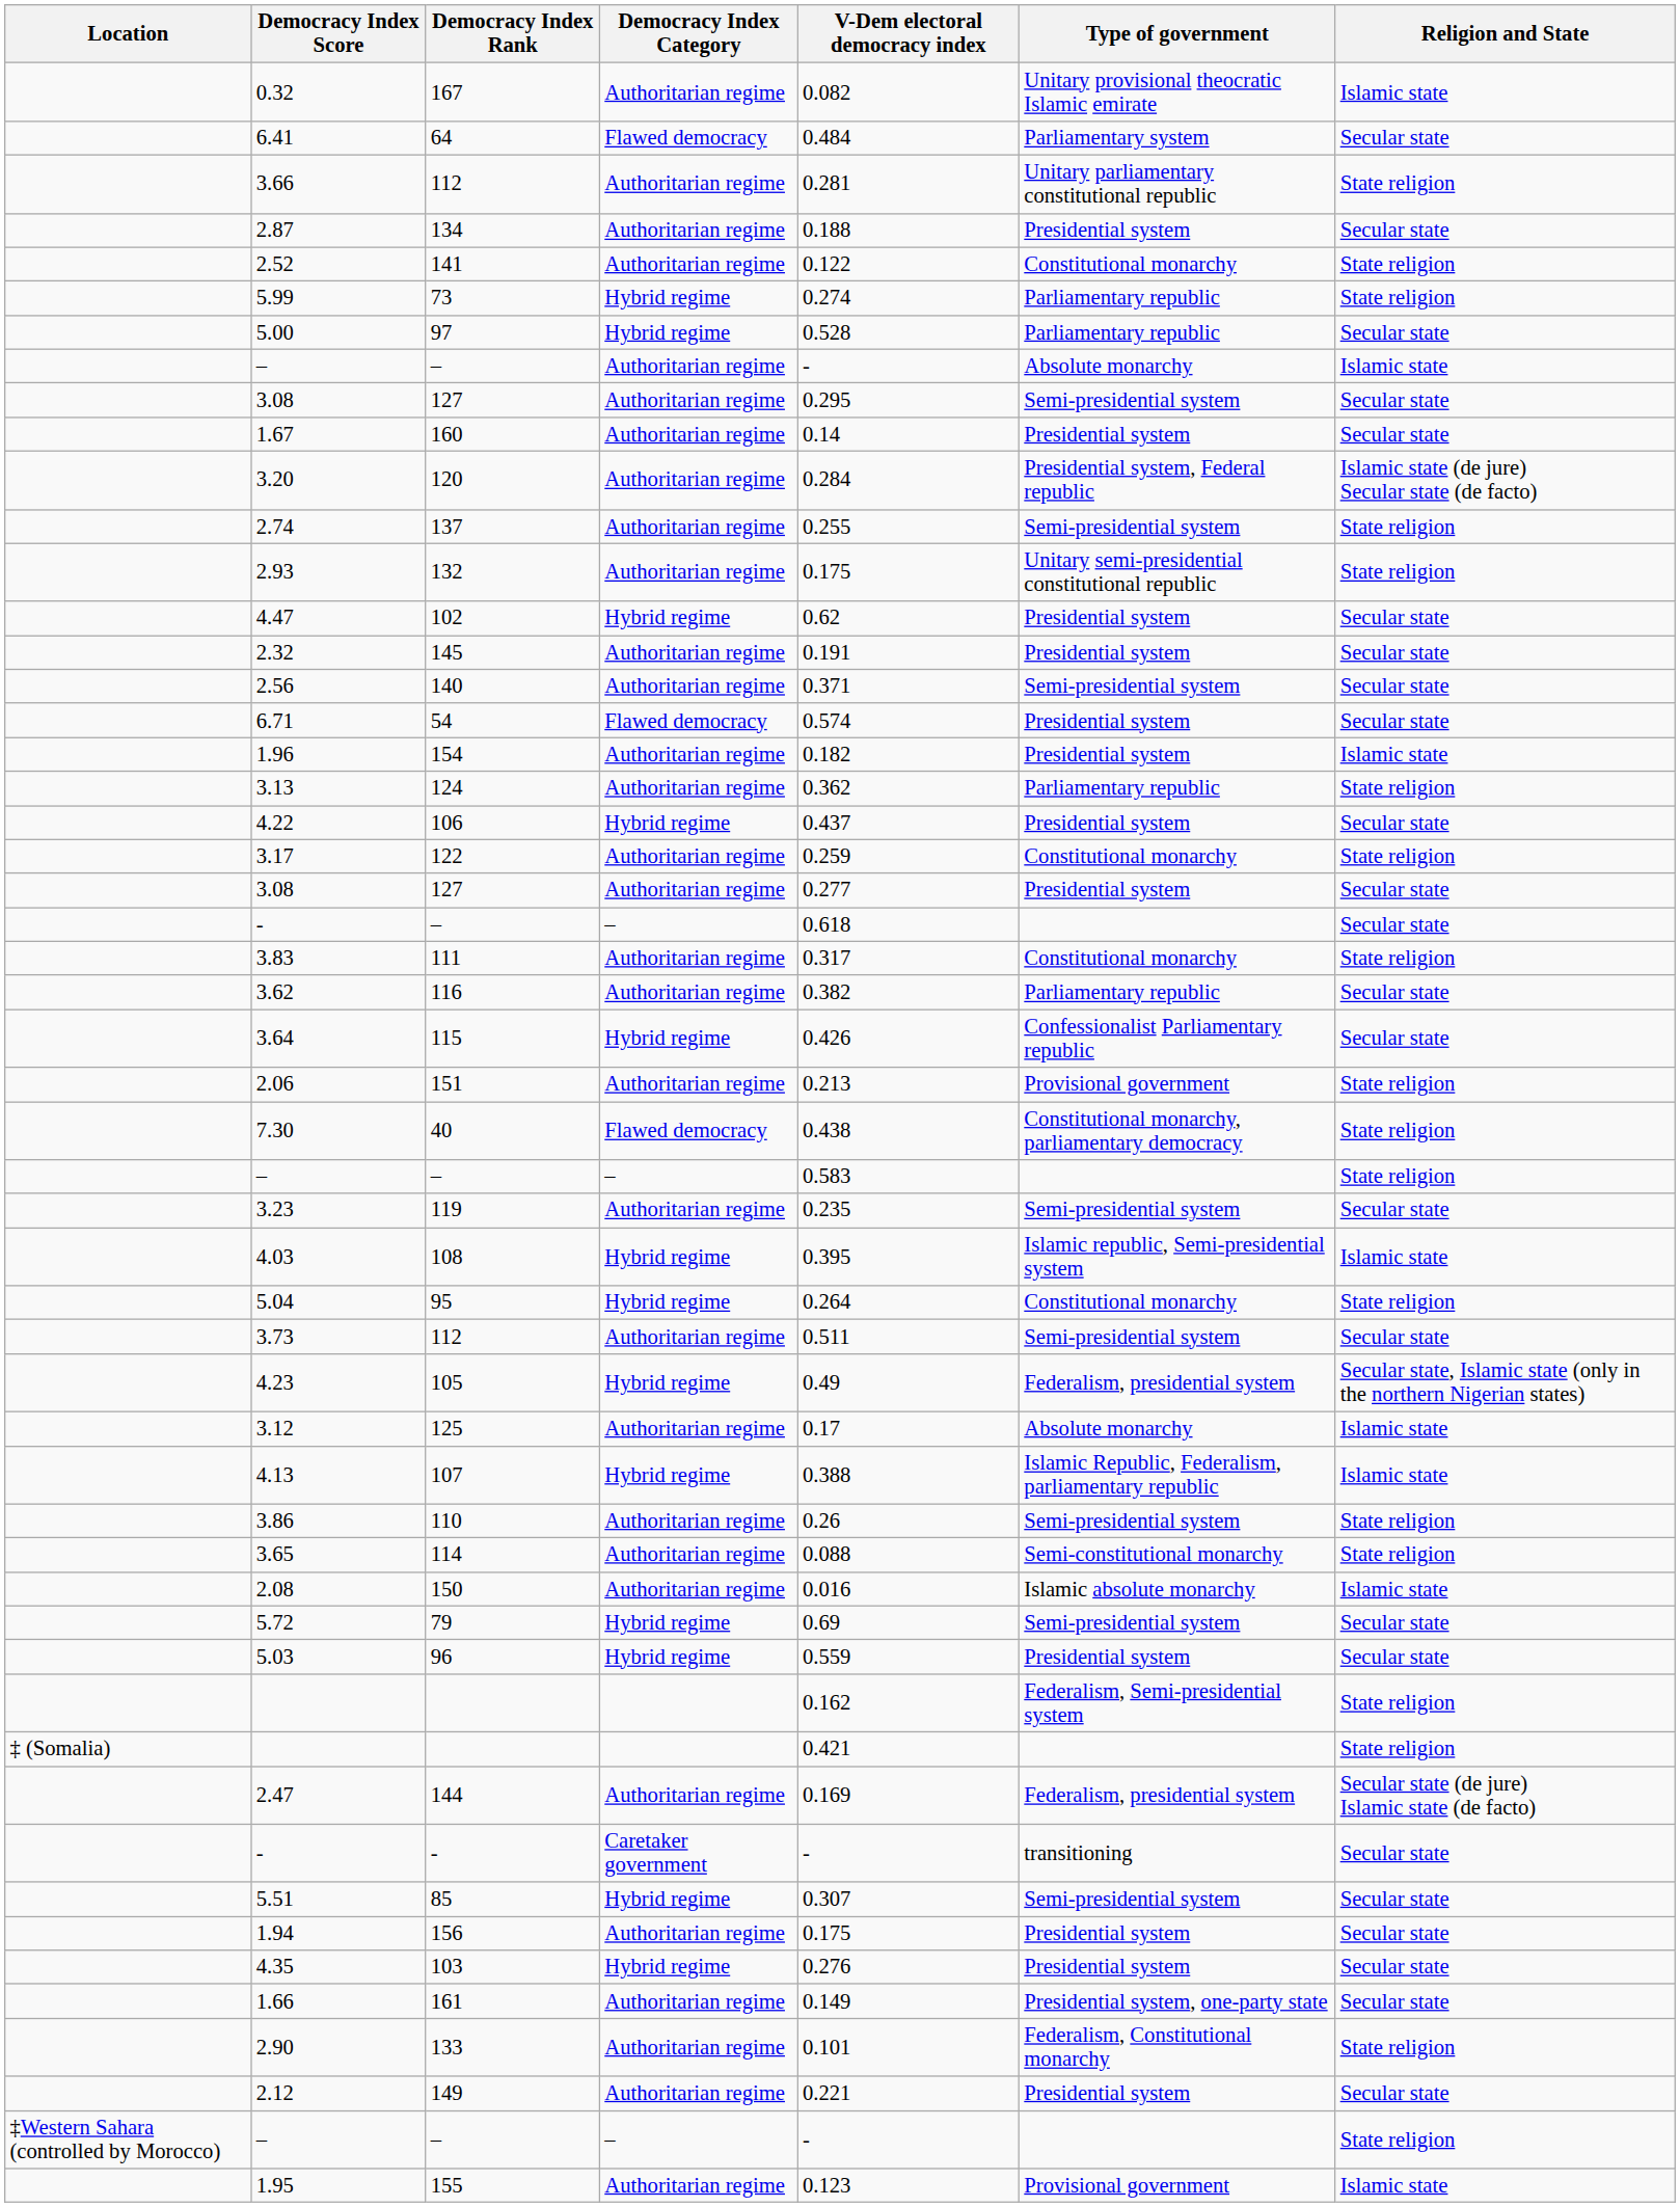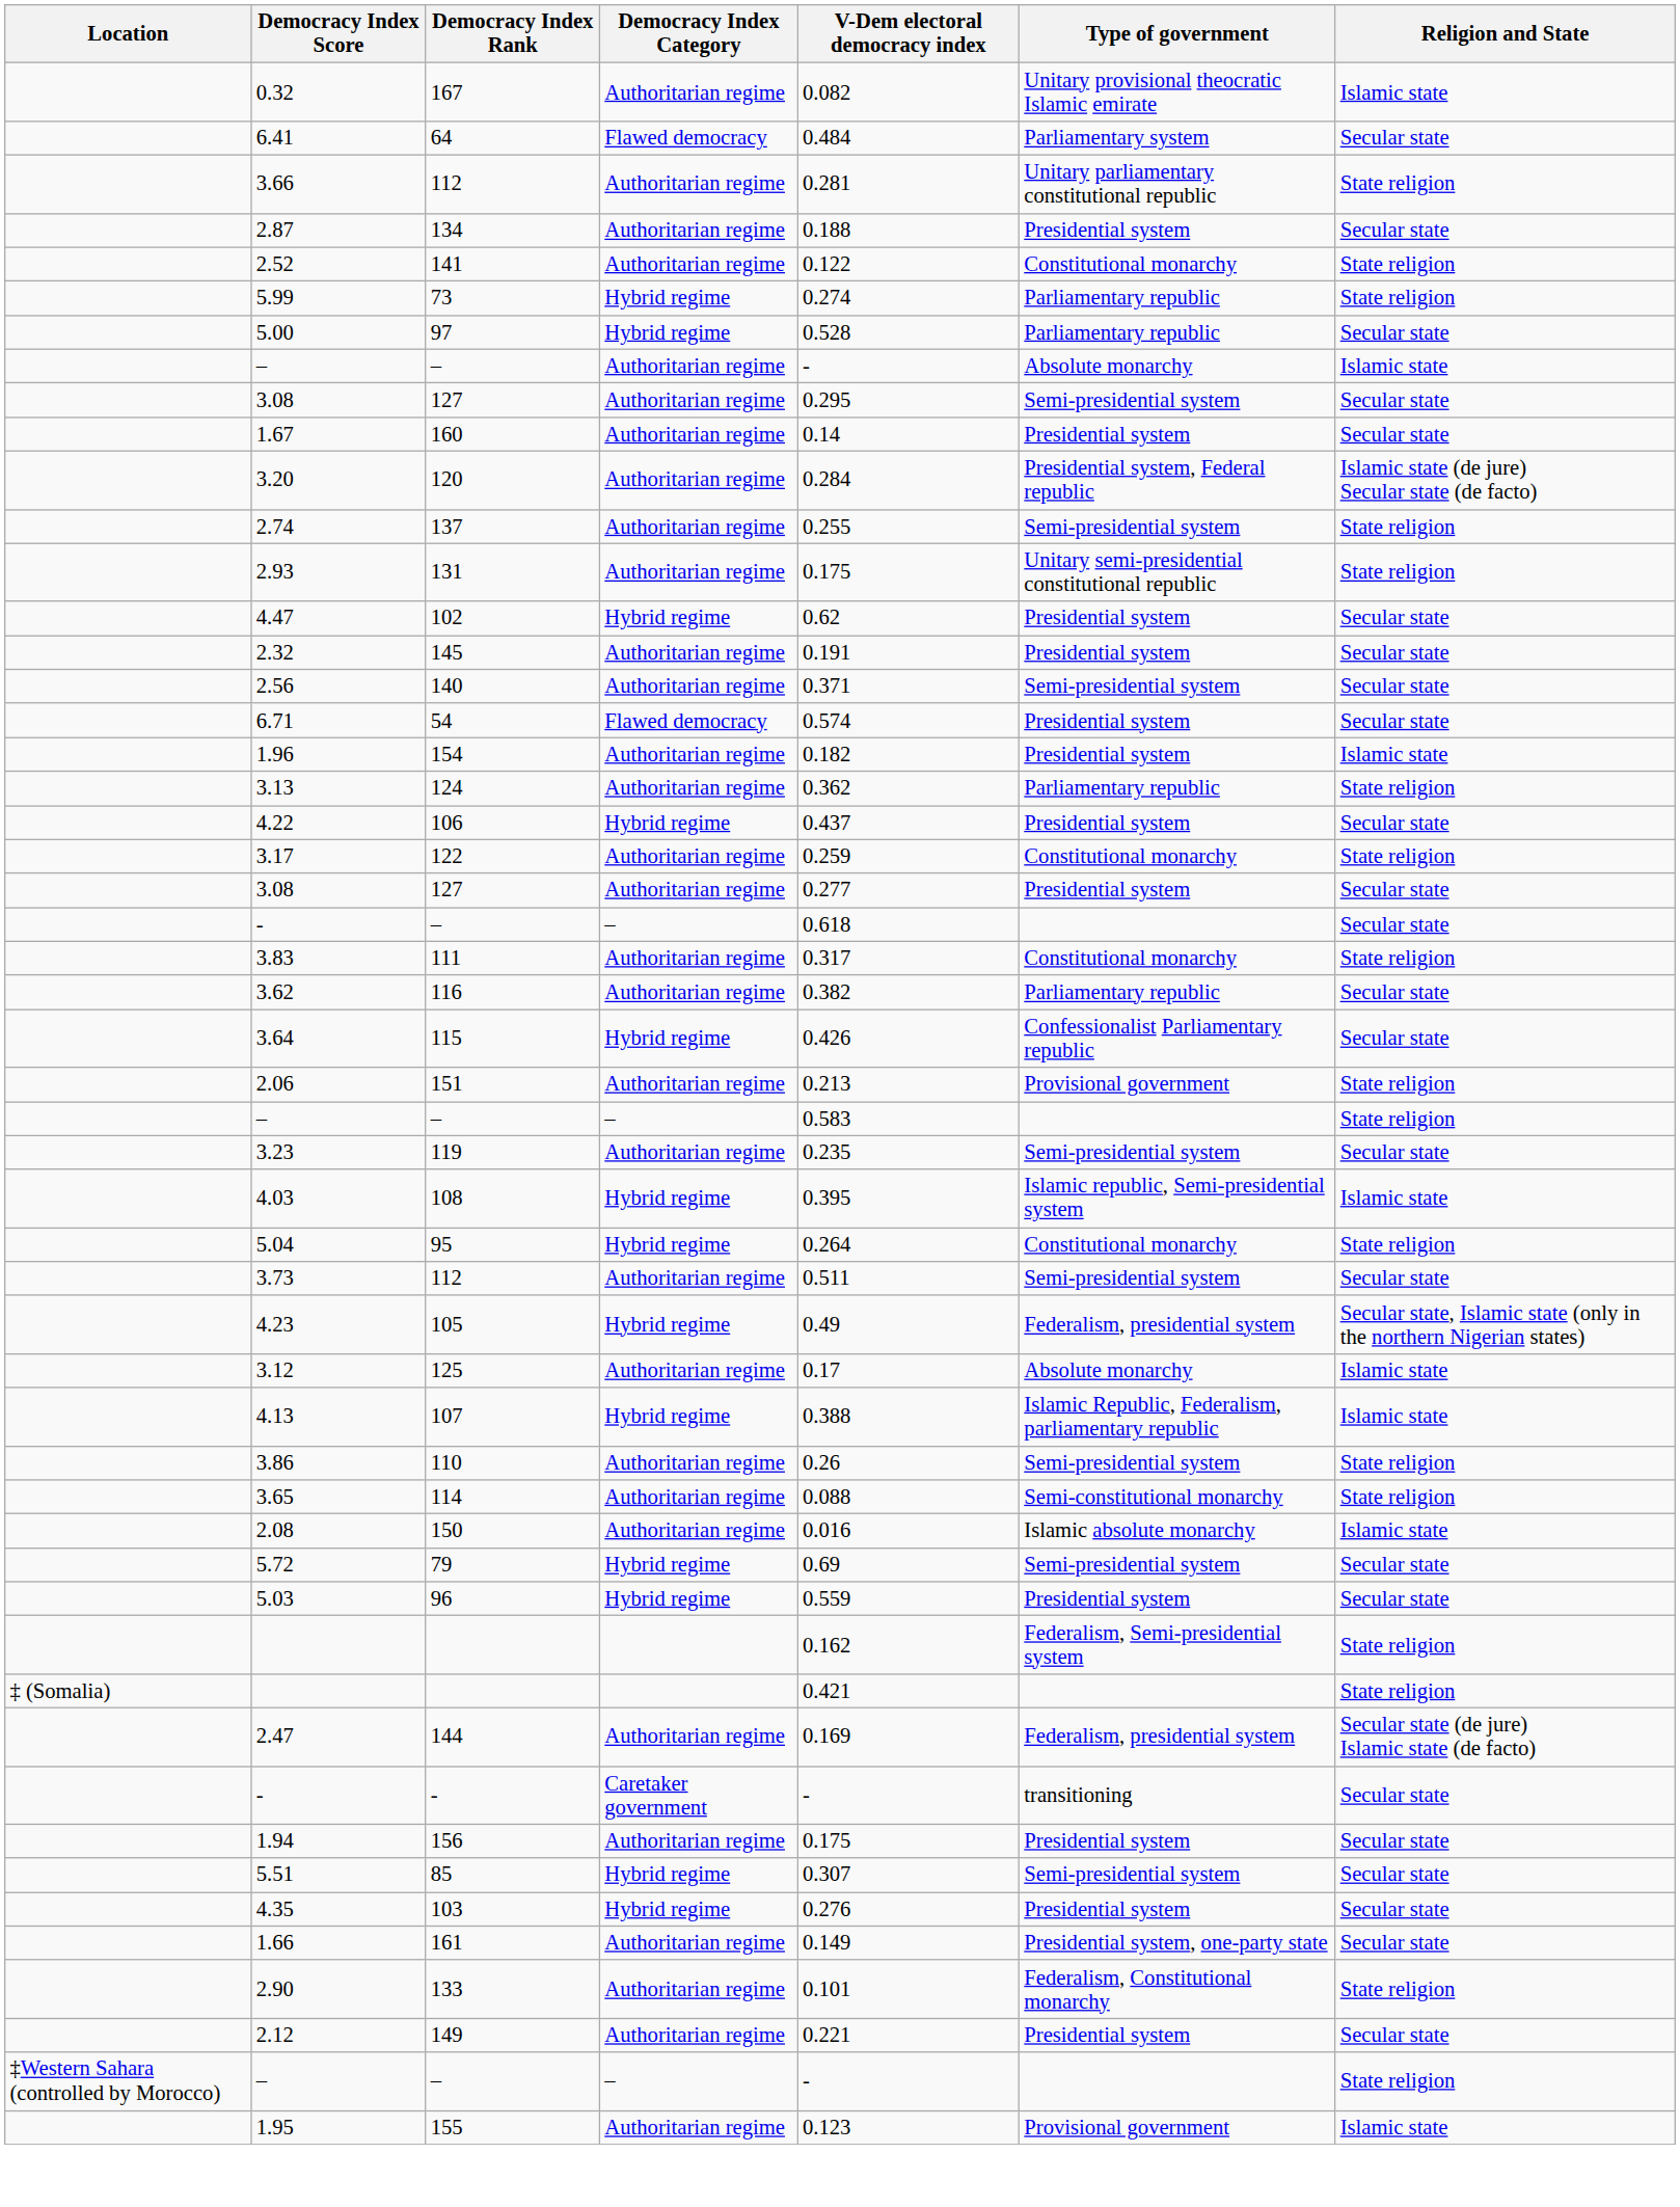2.93 | Democracy Index Rank: 132 -> 131
- row: 7.30 | 40 | Flawed democracy | 0.438 | Constitutional monarchy, parliamentary democracy | State religion
rows swapped: 1.94 <-> 5.51
